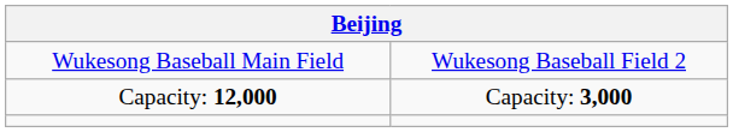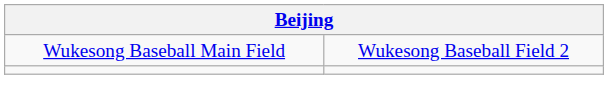- row: Capacity: 12,000 | Capacity: 3,000
